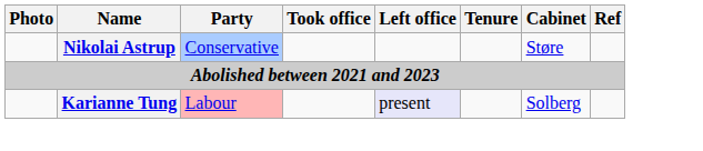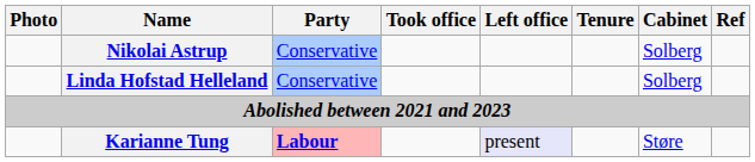Nikolai Astrup | Cabinet: Støre -> Solberg
+ row: Linda Hofstad Helleland | Conservative | Solberg
Karianne Tung | Party: normal -> bold
Karianne Tung | Cabinet: Solberg -> Støre
